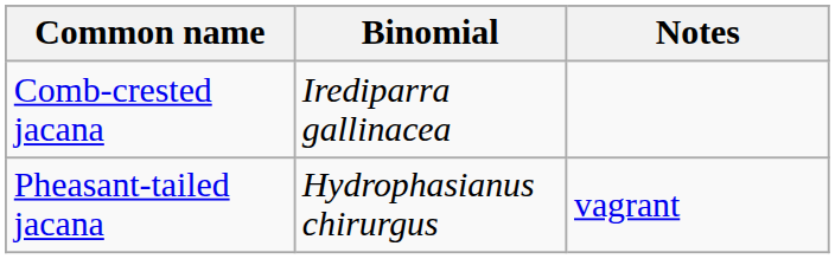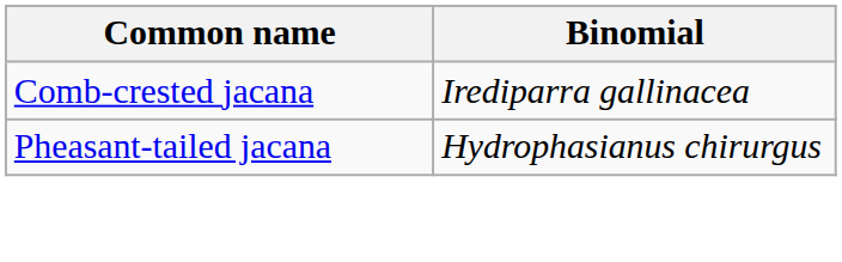- column: Notes | vagrant
